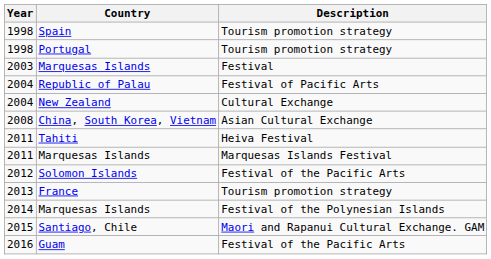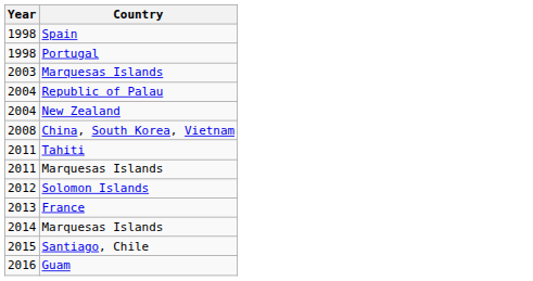- column: Description | Tourism promotion strategy | Tourism promotion strategy | Festival | Festival of Pacific Arts | Cultural Exchange | Asian Cultural Exchange | Heiva Festival | Marquesas Islands Festival | Festival of the Pacific Arts | Tourism promotion strategy | Festival of the Polynesian Islands | Maori and Rapanui Cultural Exchange. GAM | Festival of the Pacific Arts
